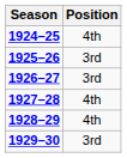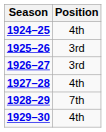1928–29 | Position: 4th -> 7th
1929–30 | Position: 3rd -> 4th
